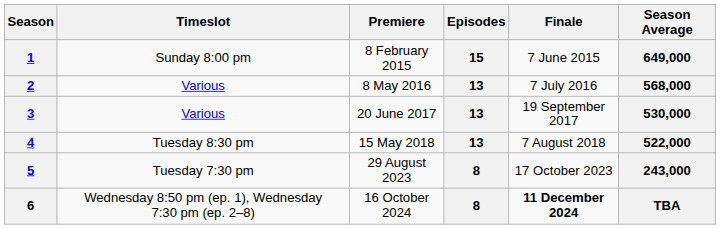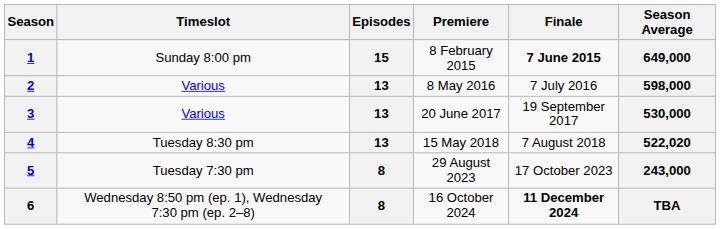columns swapped: Episodes <-> Premiere
1 | Finale: normal -> bold
2 | Season Average: 568,000 -> 598,000
4 | Season Average: 522,000 -> 522,020
